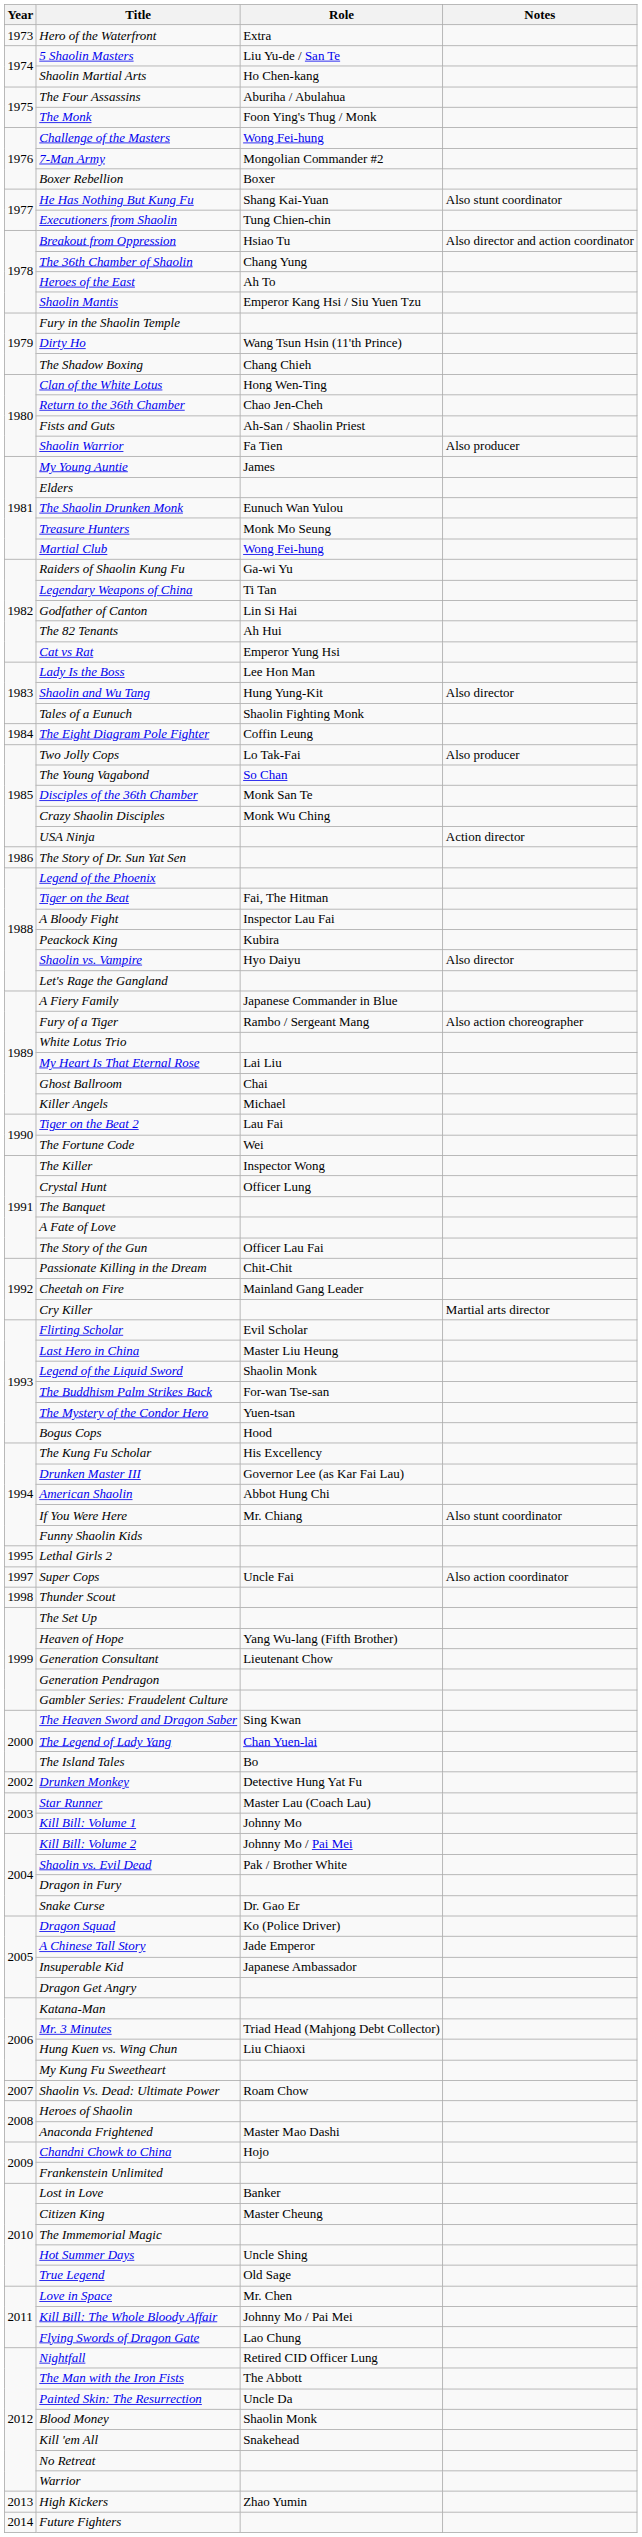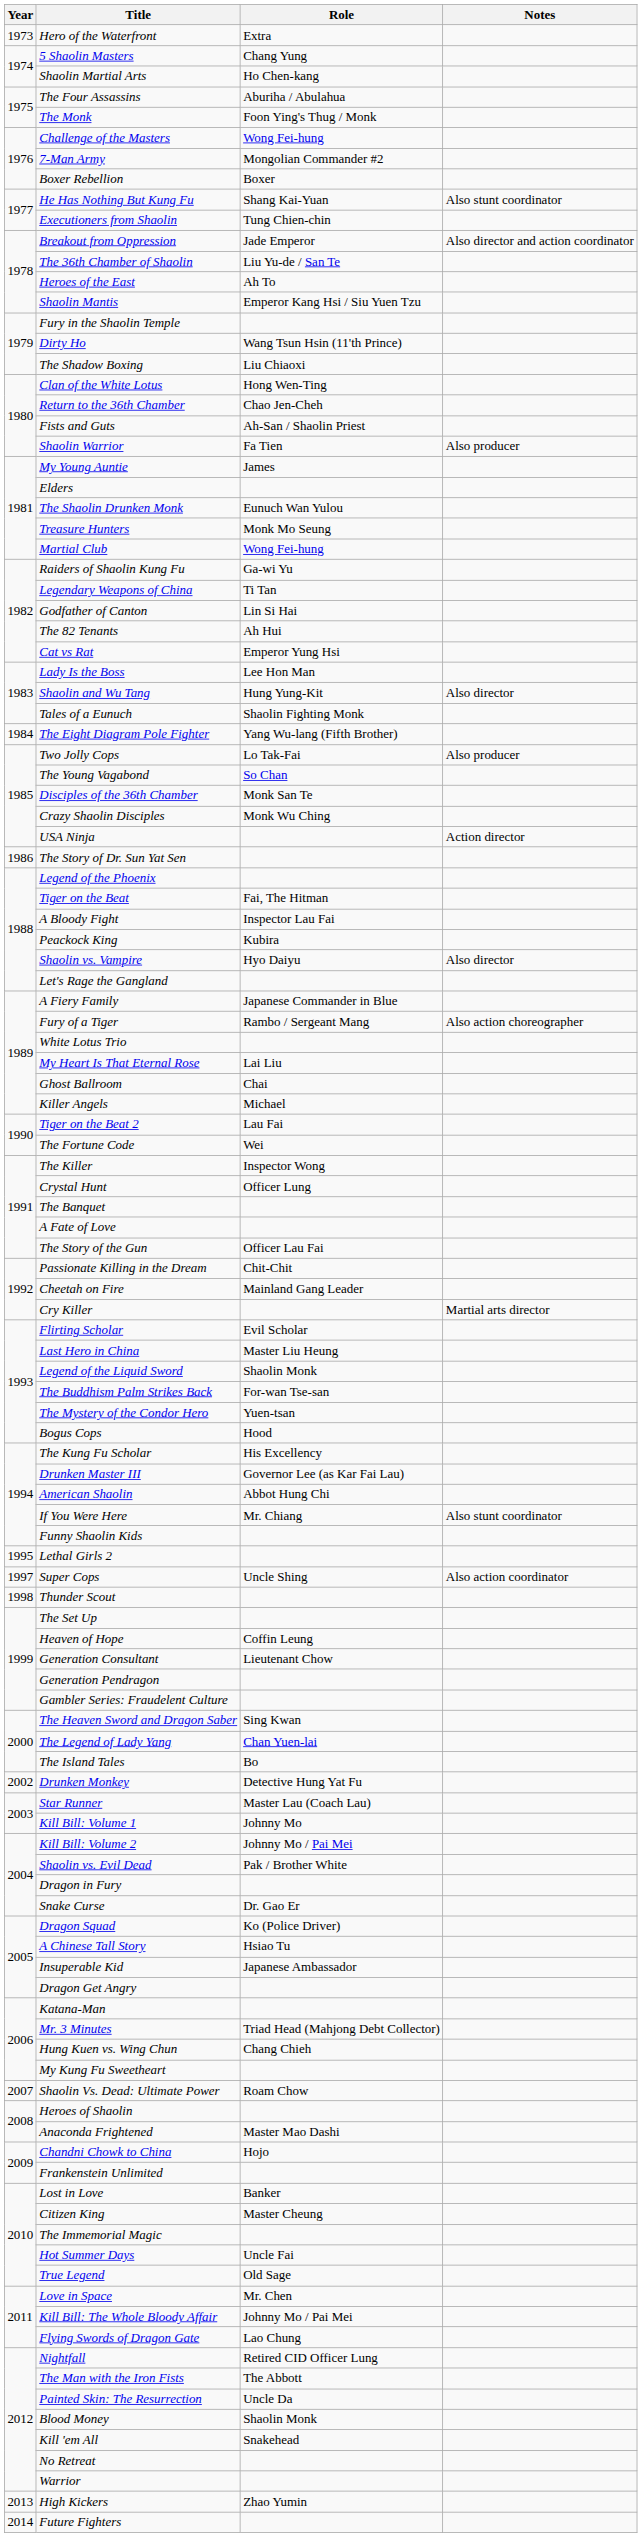5 Shaolin Masters | Role: Liu Yu-de / San Te -> Chang Yung
Breakout from Oppression | Role: Hsiao Tu -> Jade Emperor
The 36th Chamber of Shaolin | Role: Chang Yung -> Liu Yu-de / San Te
The Shadow Boxing | Role: Chang Chieh -> Liu Chiaoxi
The Eight Diagram Pole Fighter | Role: Coffin Leung -> Yang Wu-lang (Fifth Brother)
Super Cops | Role: Uncle Fai -> Uncle Shing
Heaven of Hope | Role: Yang Wu-lang (Fifth Brother) -> Coffin Leung
A Chinese Tall Story | Role: Jade Emperor -> Hsiao Tu
Hung Kuen vs. Wing Chun | Role: Liu Chiaoxi -> Chang Chieh
Hot Summer Days | Role: Uncle Shing -> Uncle Fai
